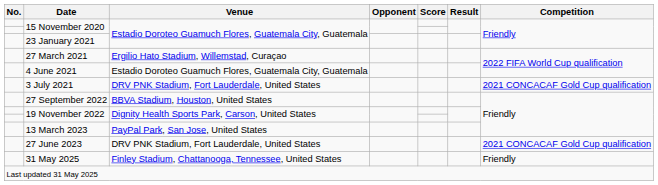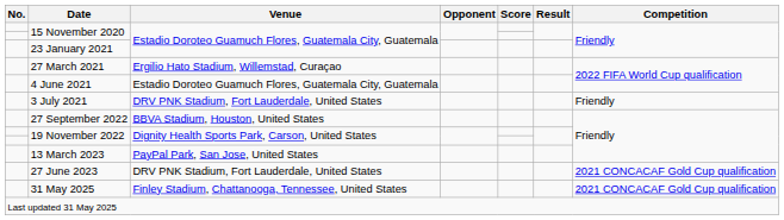3 July 2021 | Competition: 2021 CONCACAF Gold Cup qualification -> Friendly
31 May 2025 | Competition: Friendly -> 2021 CONCACAF Gold Cup qualification
